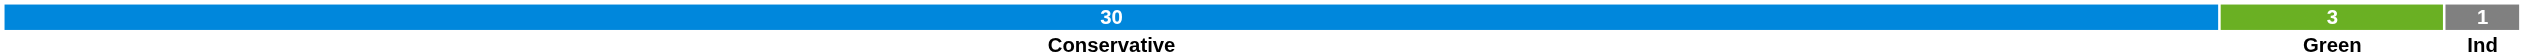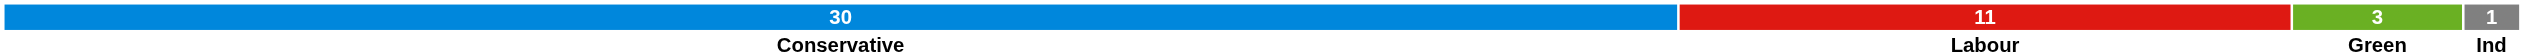+ column: 11 | Labour
